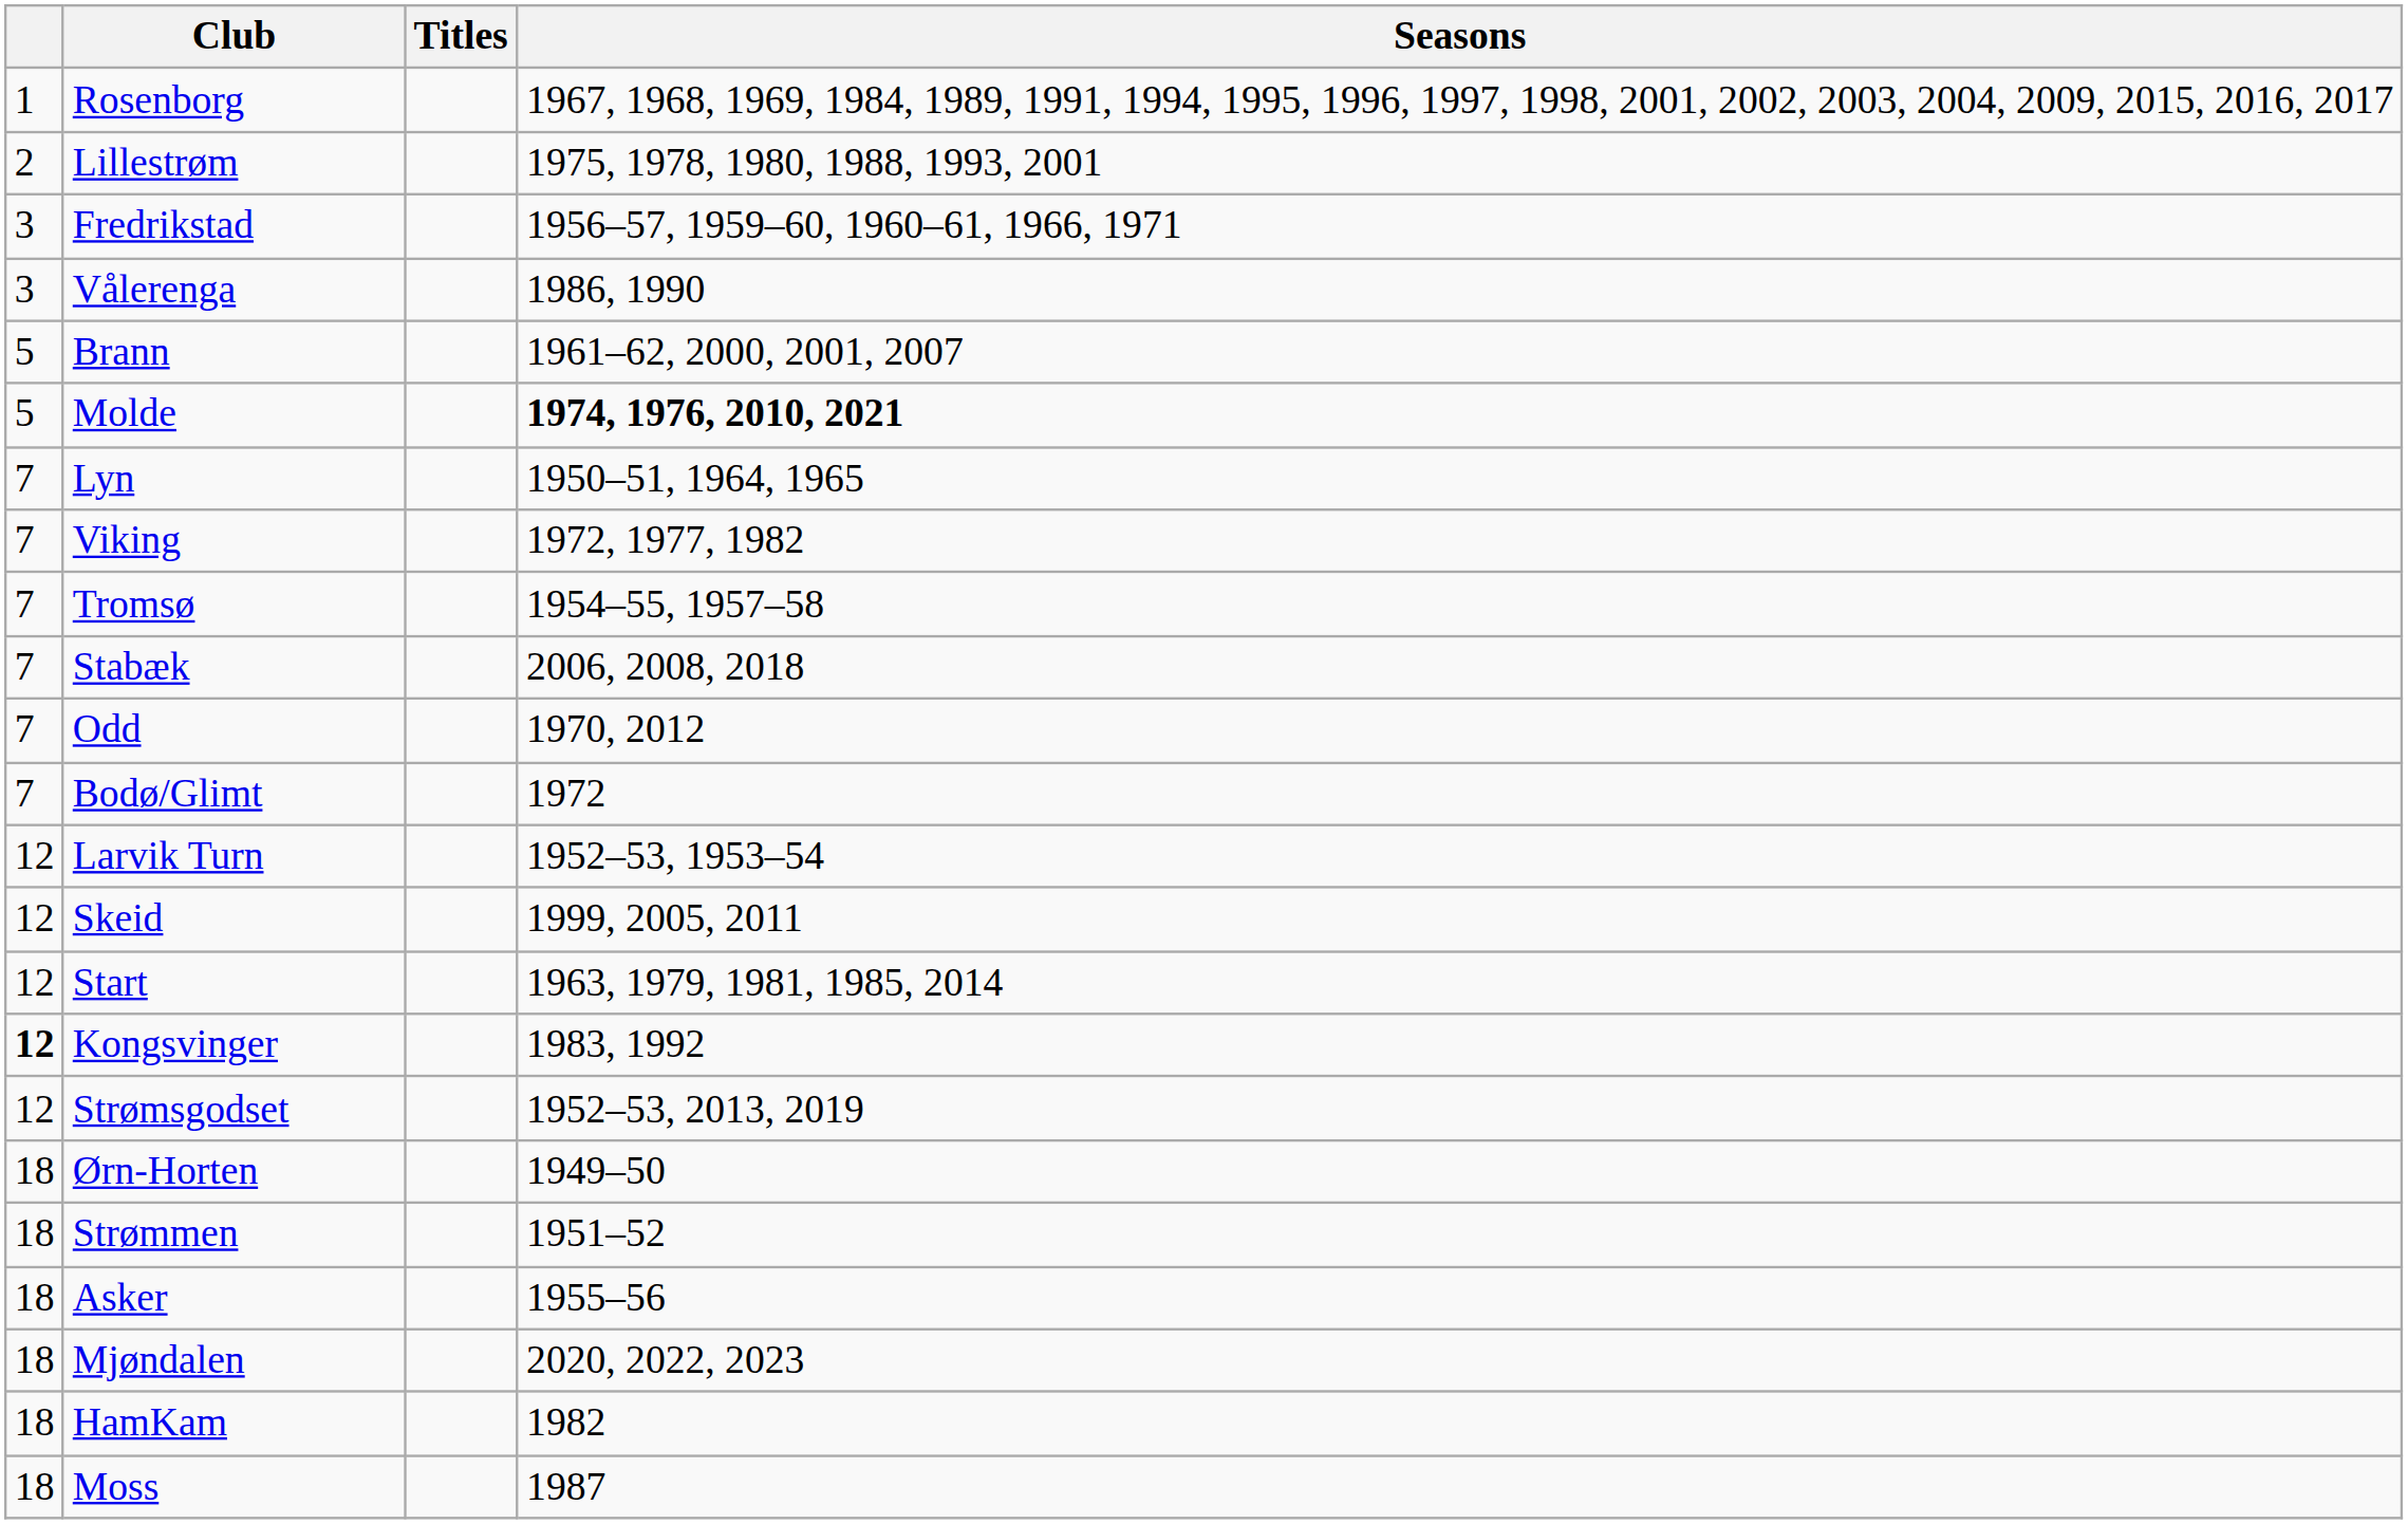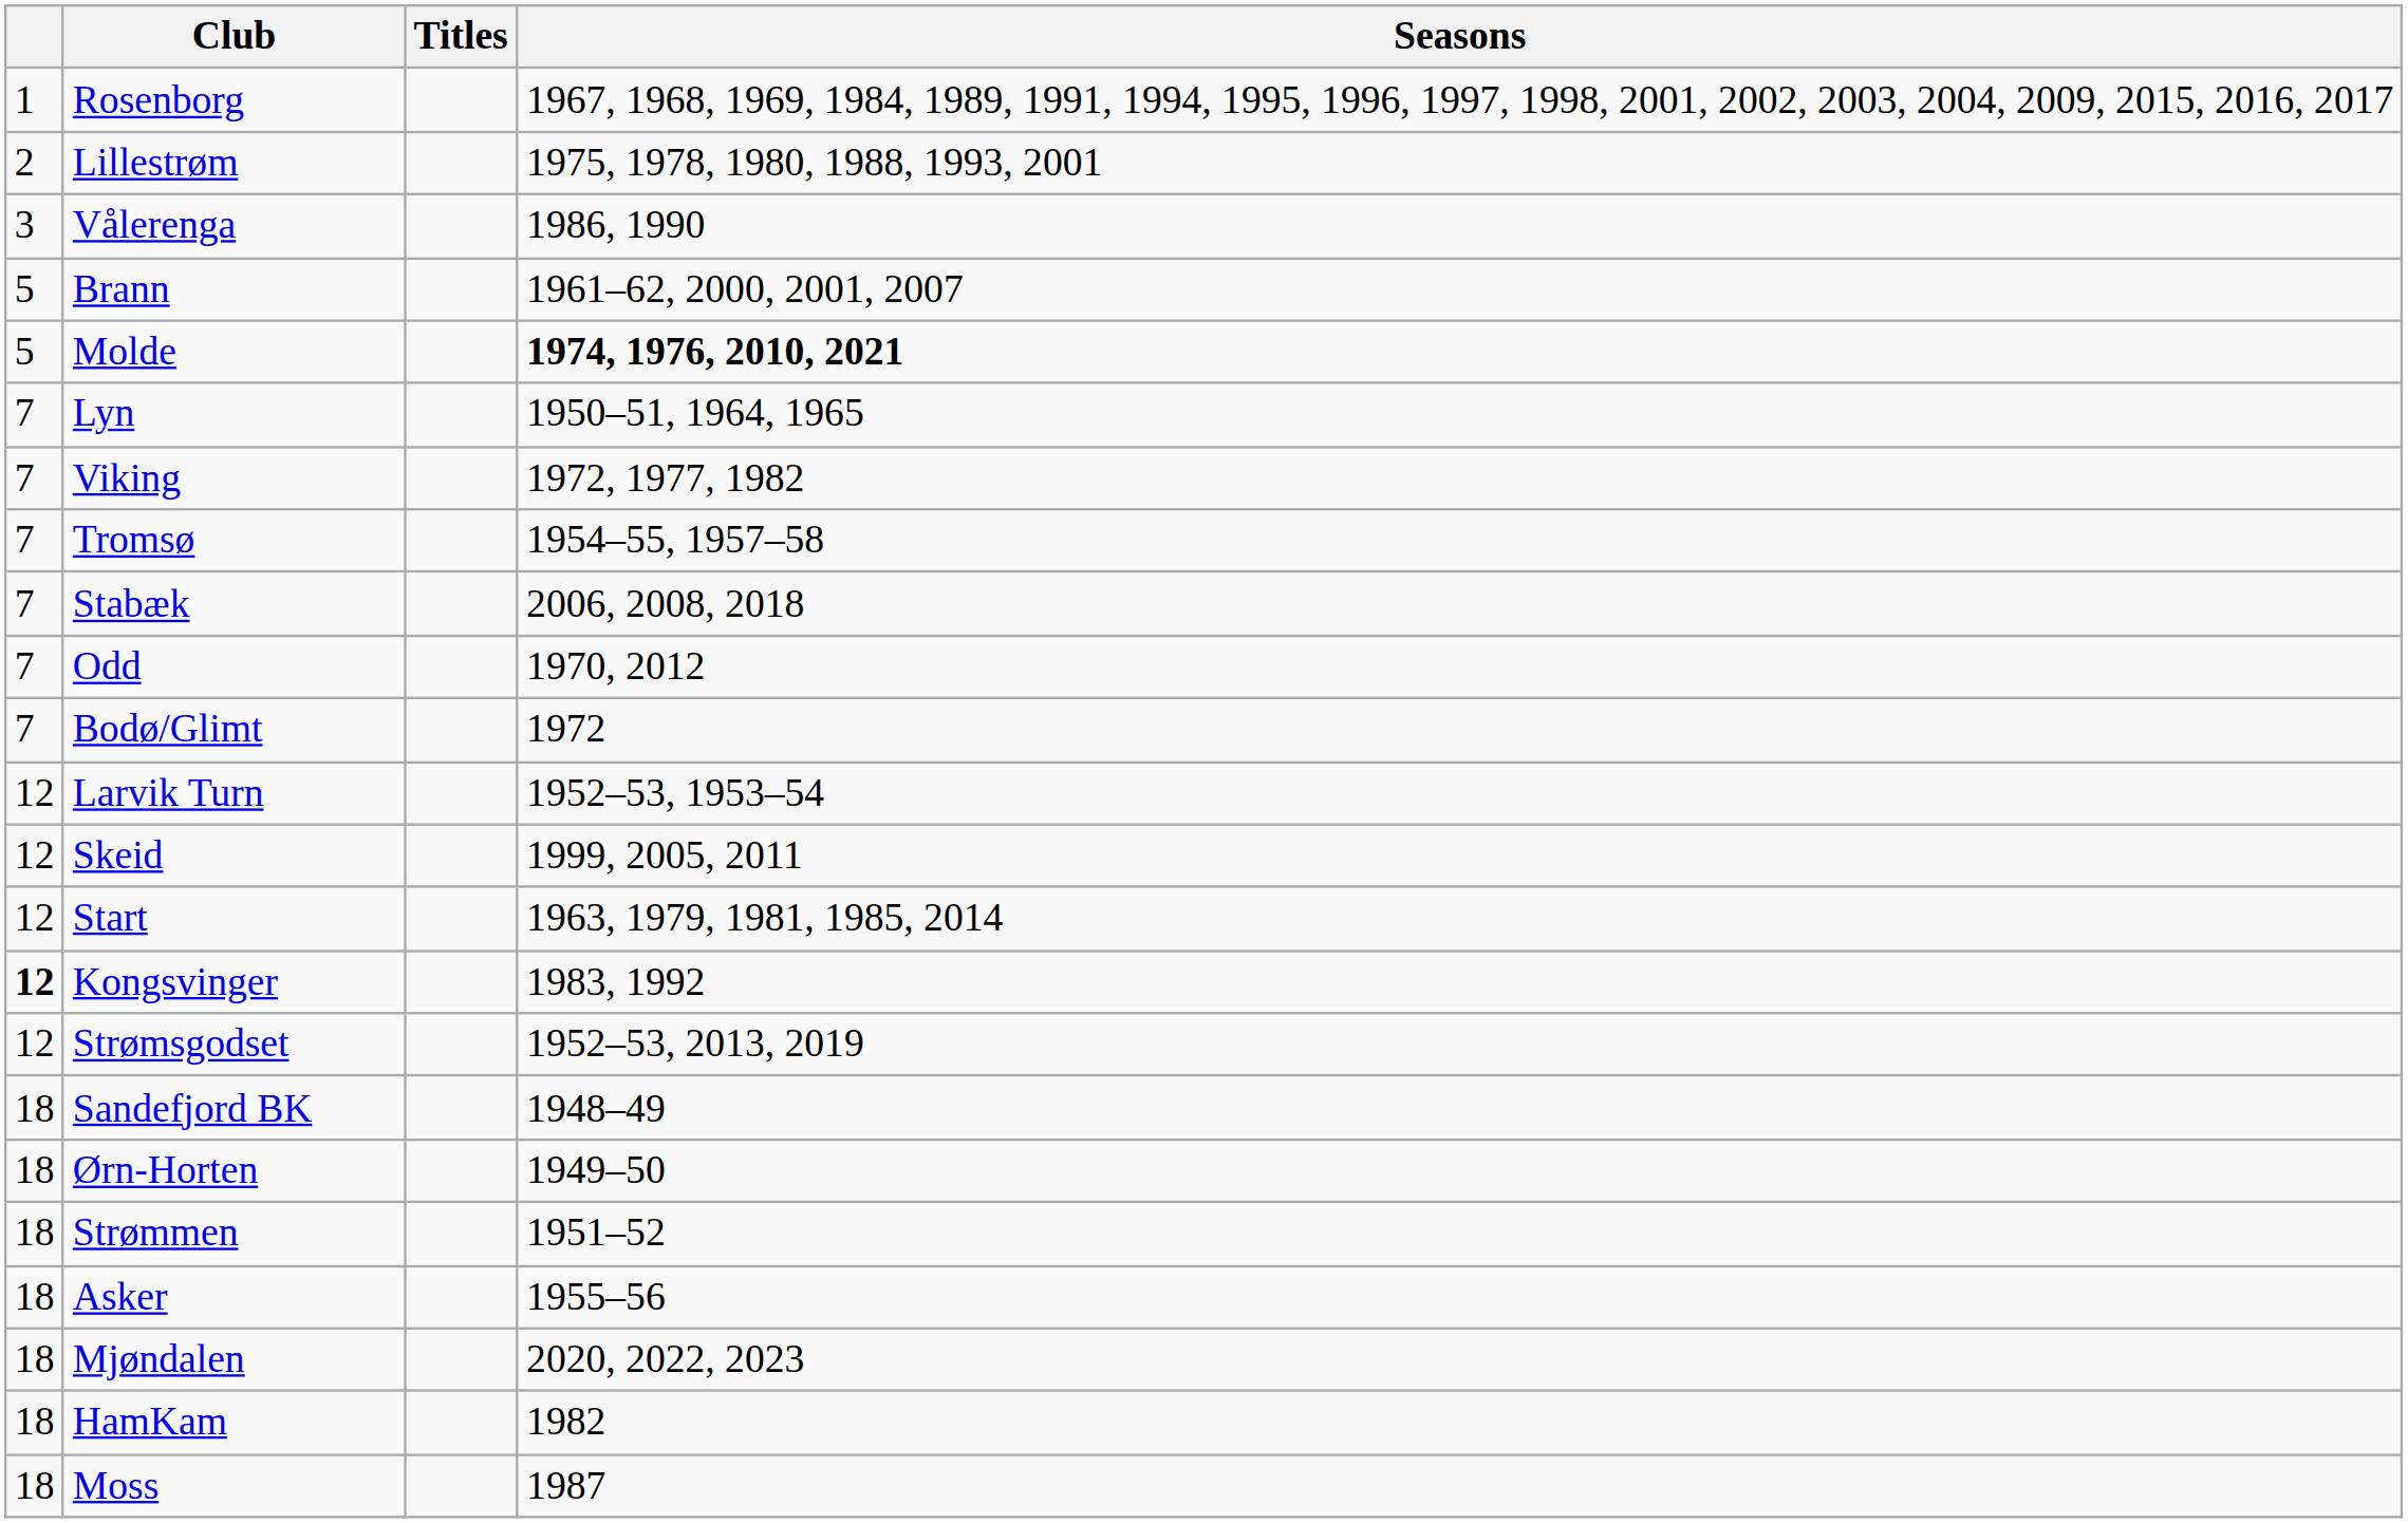- row: 3 | Fredrikstad | 1956–57, 1959–60, 1960–61, 1966, 1971
+ row: 18 | Sandefjord BK | 1948–49
